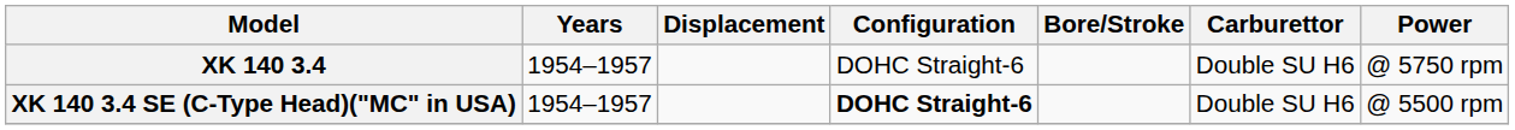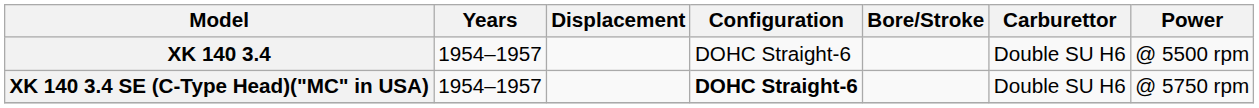XK 140 3.4 | Power: @ 5750 rpm -> @ 5500 rpm
XK 140 3.4 SE (C-Type Head)("MC" in USA) | Power: @ 5500 rpm -> @ 5750 rpm
